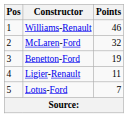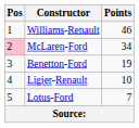McLaren-Ford | Pos: no background -> pink background
McLaren-Ford | Points: 32 -> 34
Ligier-Renault | Points: 11 -> 10
